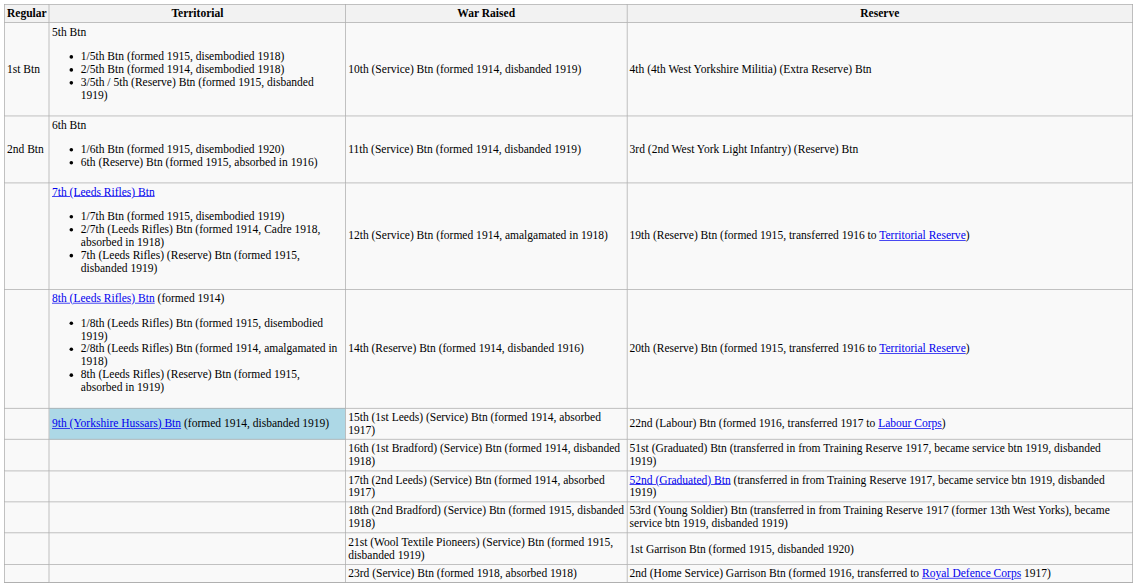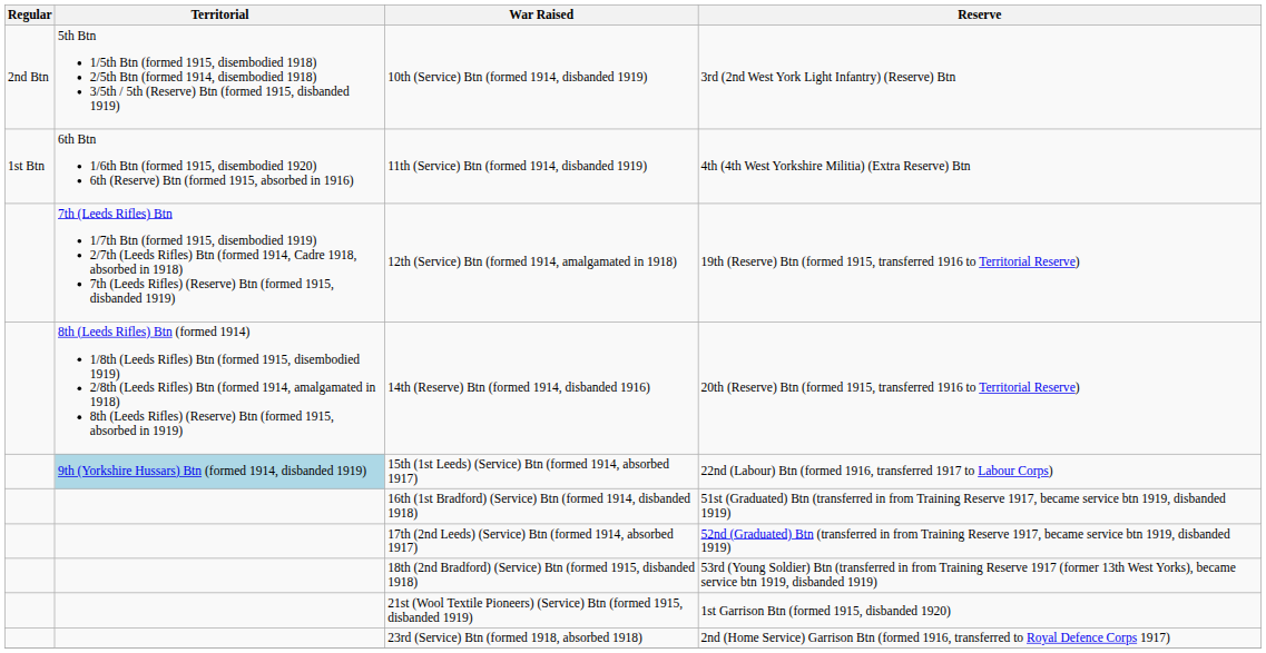10th (Service) Btn (formed 1914, disbanded 1919) | Regular: 1st Btn -> 2nd Btn
10th (Service) Btn (formed 1914, disbanded 1919) | Reserve: 4th (4th West Yorkshire Militia) (Extra Reserve) Btn -> 3rd (2nd West York Light Infantry) (Reserve) Btn
11th (Service) Btn (formed 1914, disbanded 1919) | Regular: 2nd Btn -> 1st Btn
11th (Service) Btn (formed 1914, disbanded 1919) | Reserve: 3rd (2nd West York Light Infantry) (Reserve) Btn -> 4th (4th West Yorkshire Militia) (Extra Reserve) Btn
